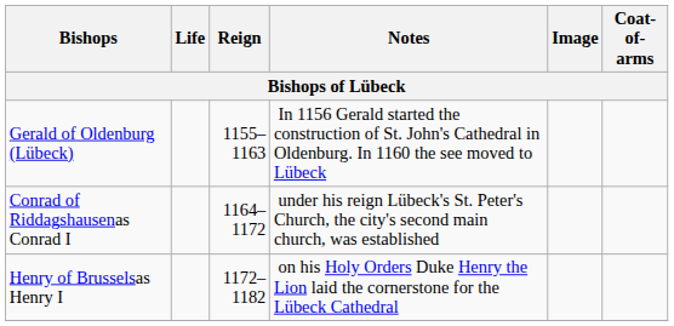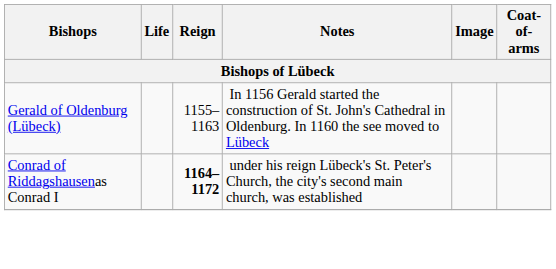Conrad of Riddagshausenas Conrad I | Reign: normal -> bold
- row: Henry of Brusselsas Henry I | 1172–1182 | on his Holy Orders Duke Henry the Lion laid the cornerstone for the Lübeck Cathedral
